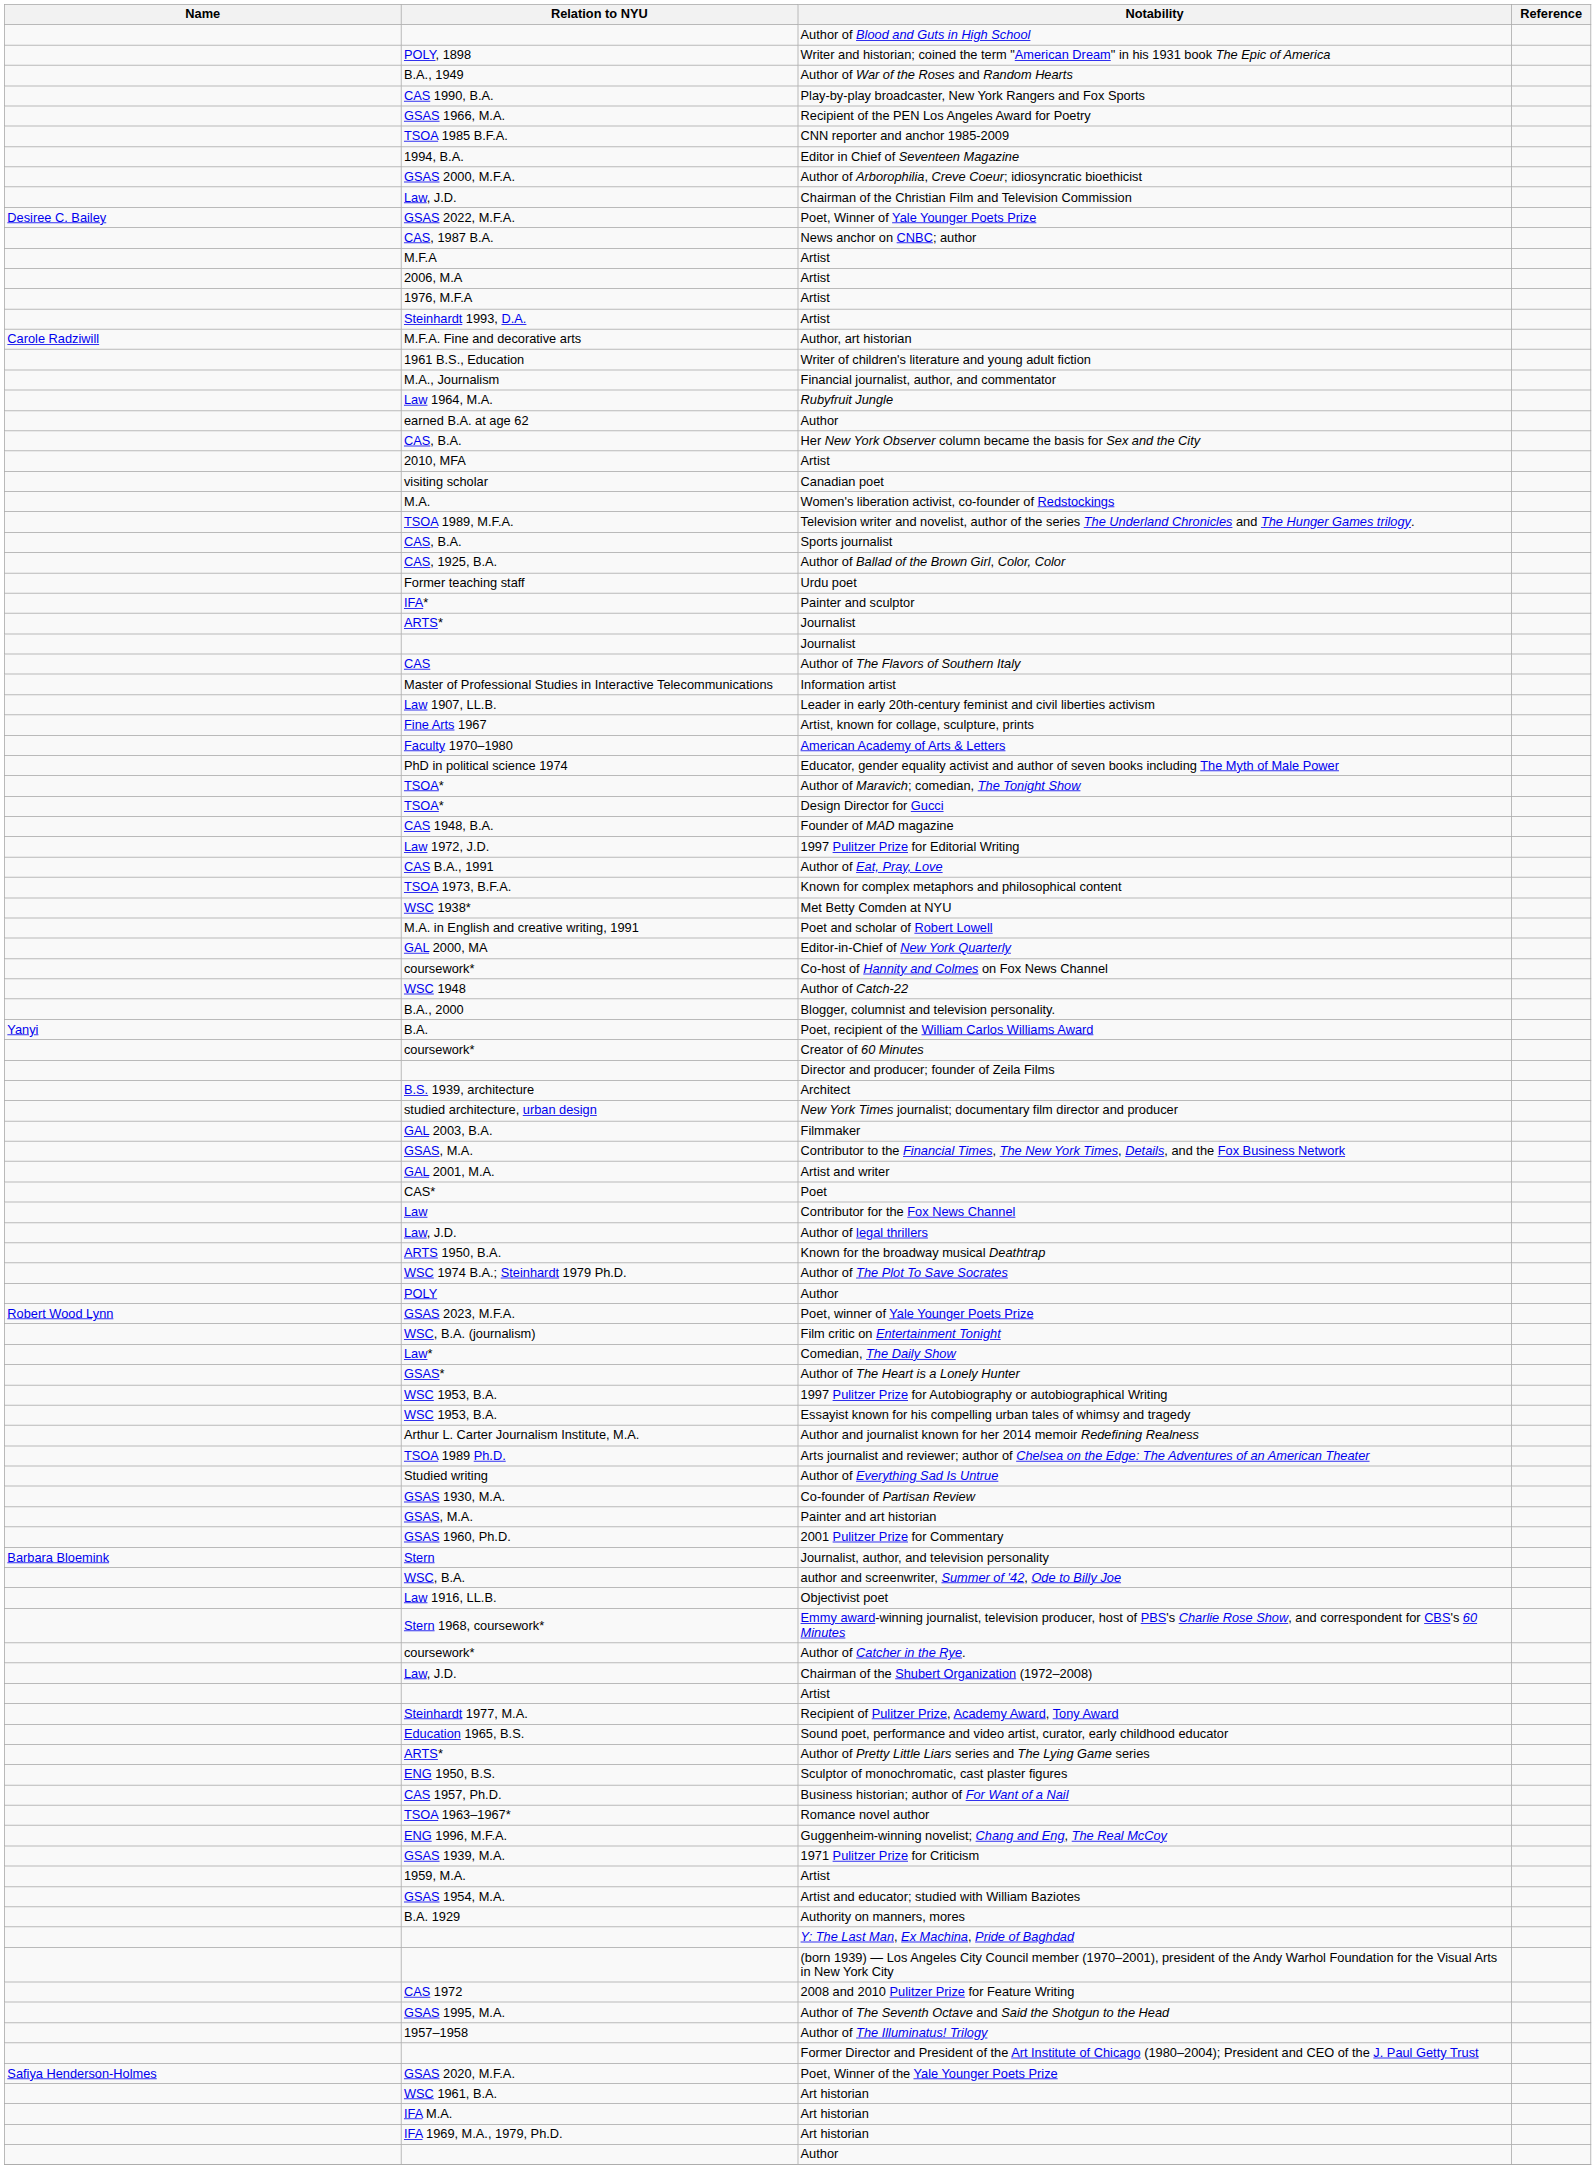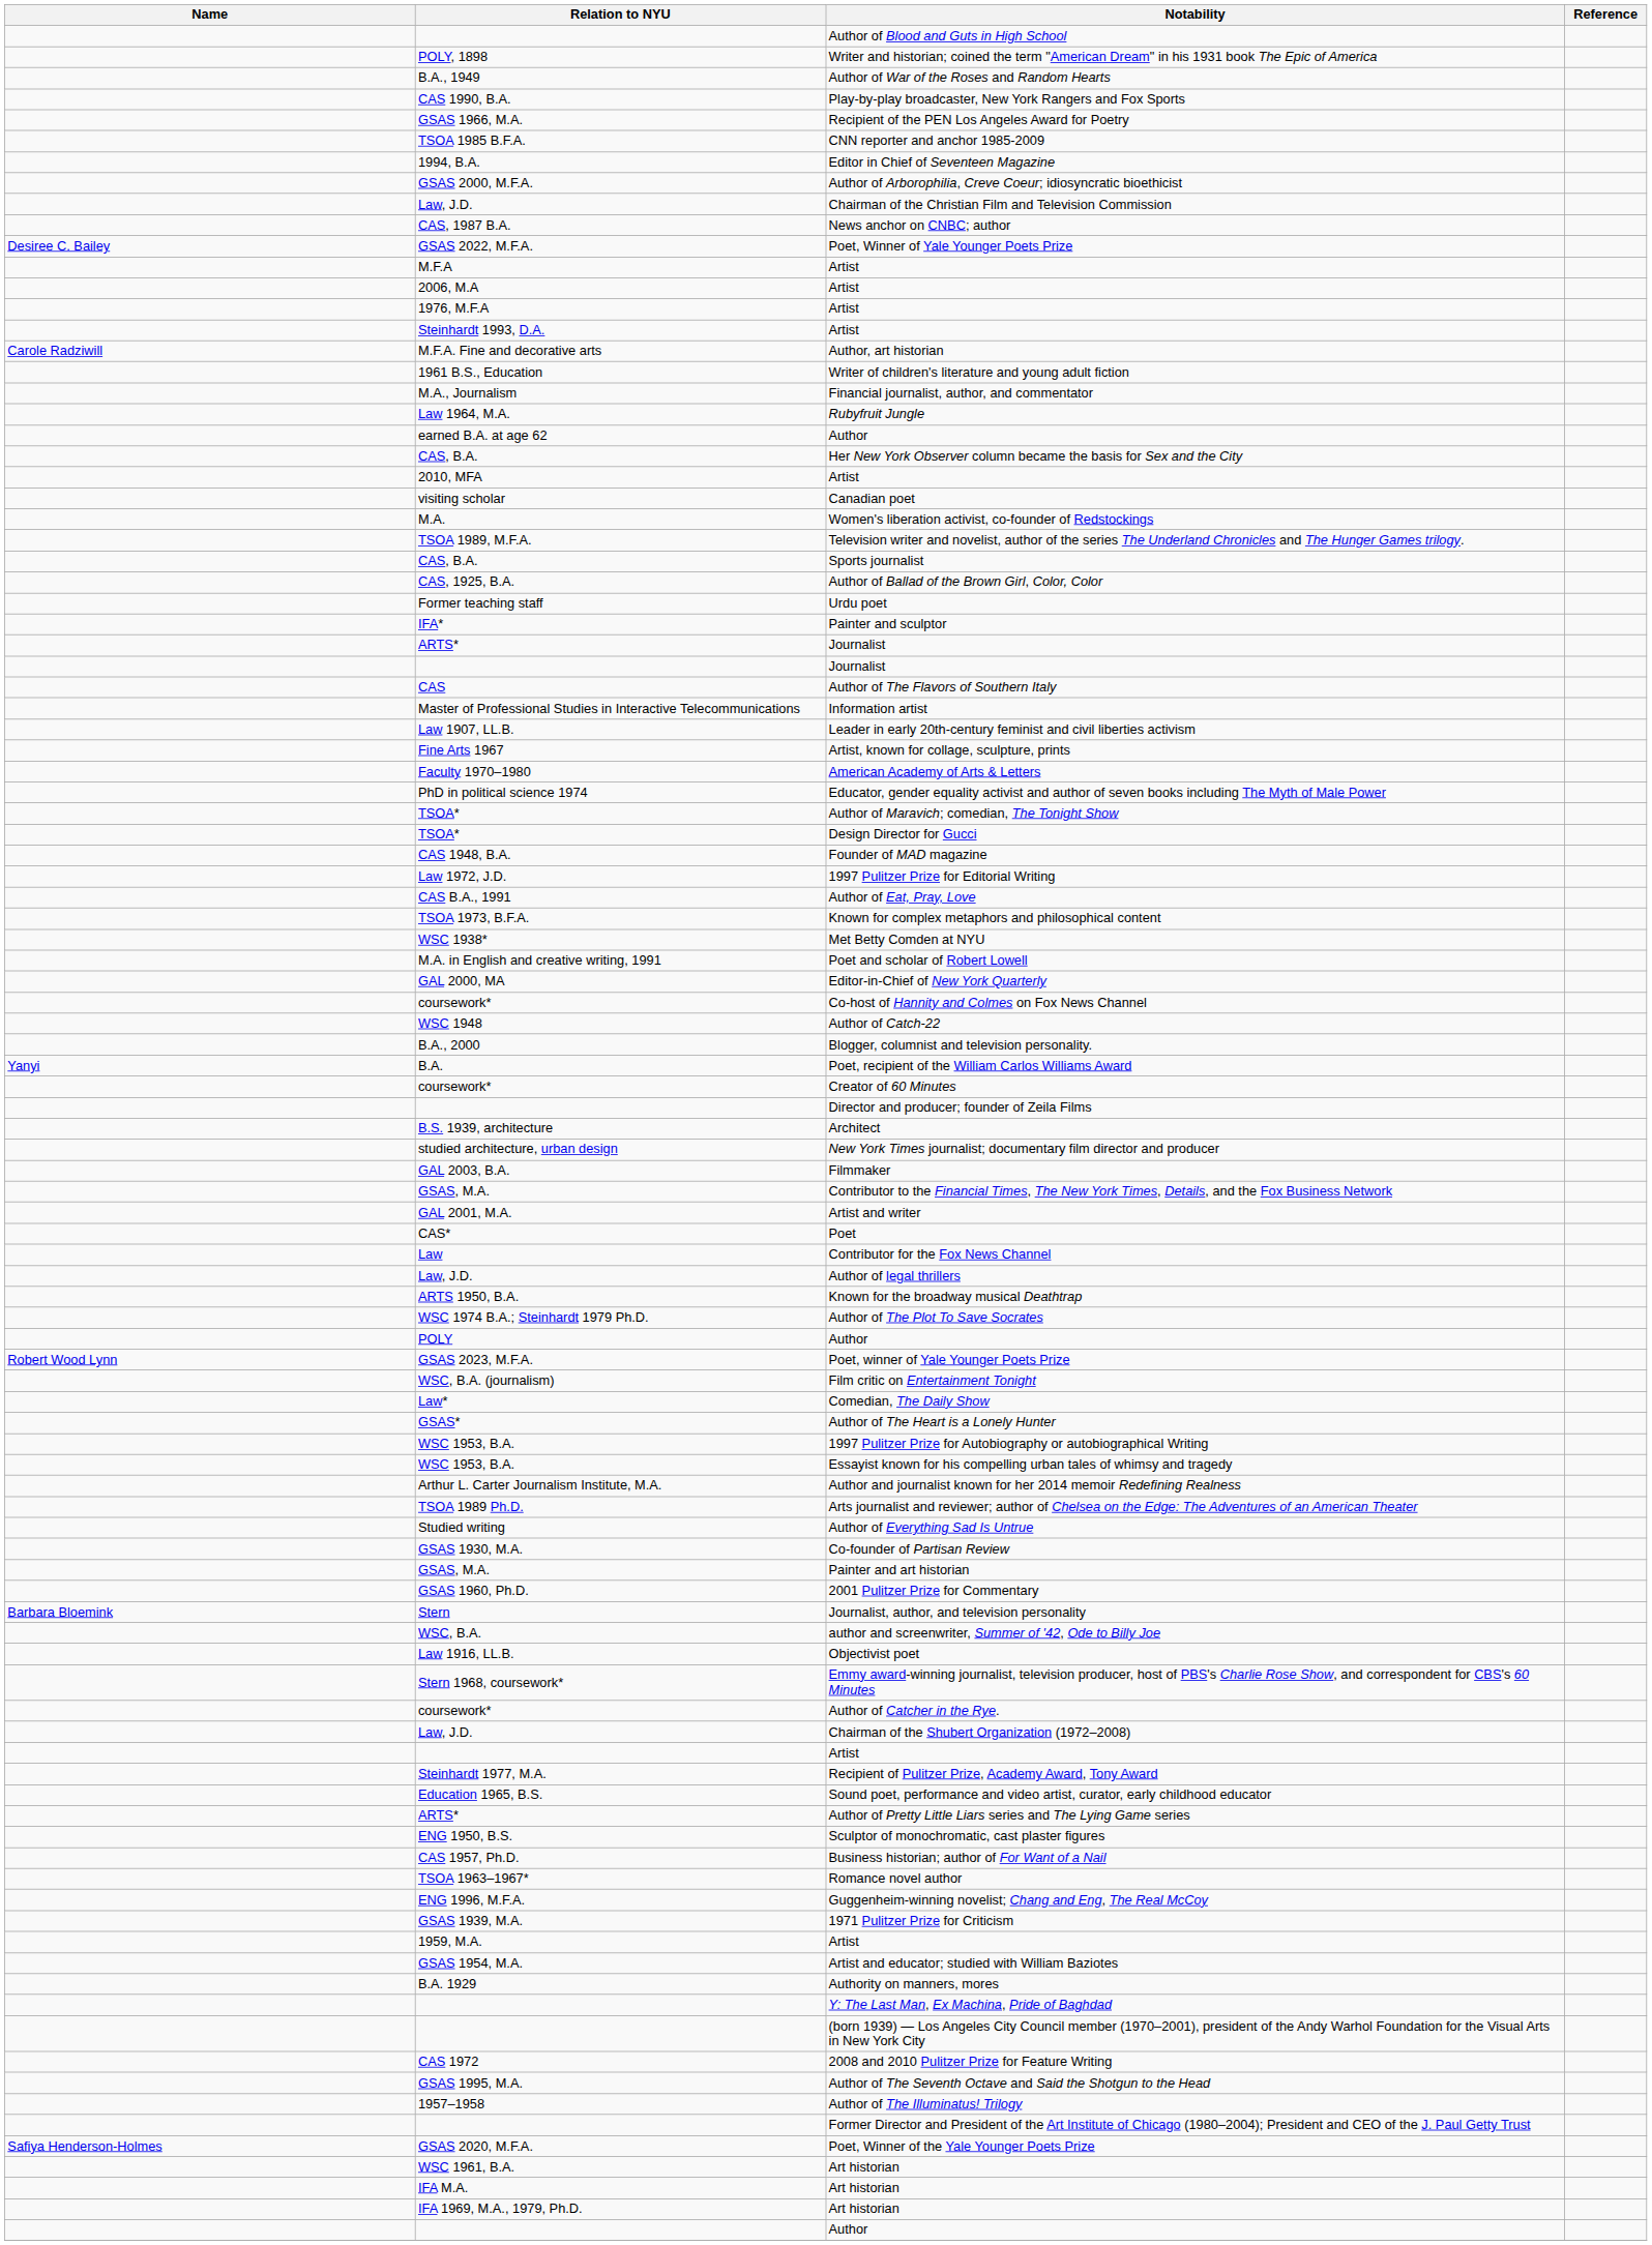rows swapped: Poet, Winner of Yale Younger Poets Prize <-> News anchor on CNBC; author
